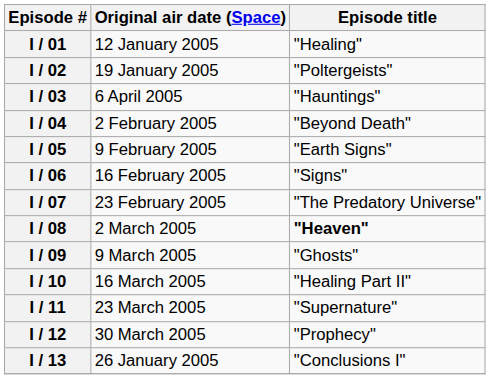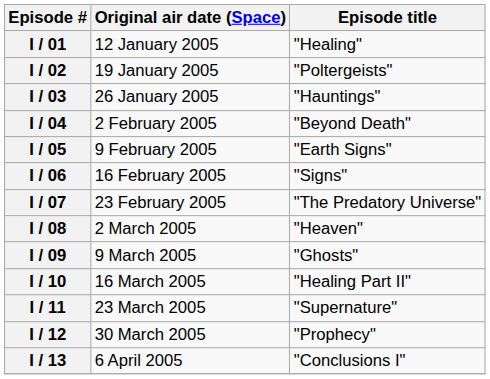I / 03 | Original air date (Space): 6 April 2005 -> 26 January 2005
I / 08 | Episode title: bold -> normal
I / 13 | Original air date (Space): 26 January 2005 -> 6 April 2005
